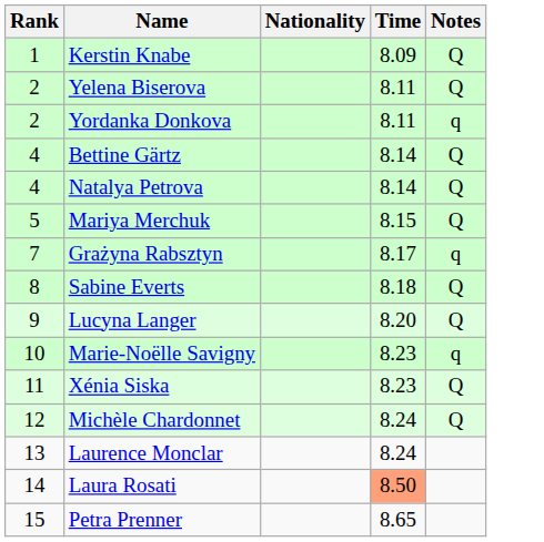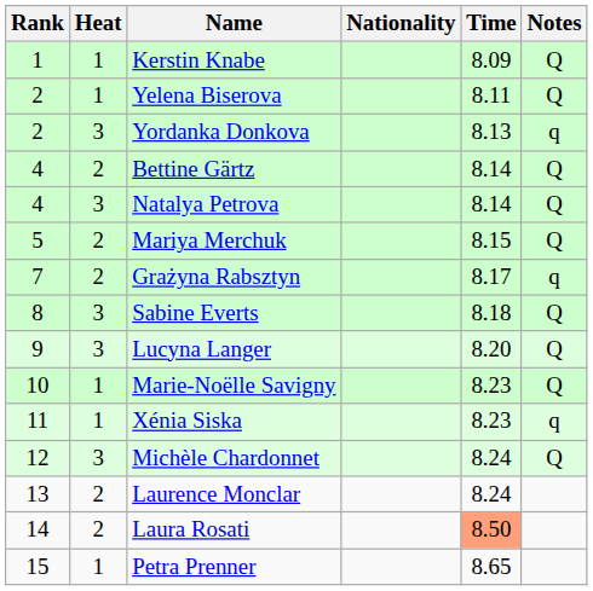+ column: Heat | 1 | 1 | 3 | 2 | 3 | 2 | 2 | 3 | 3 | 1 | 1 | 3 | 2 | 2 | 1
Yordanka Donkova | Time: 8.11 -> 8.13
Marie-Noëlle Savigny | Notes: q -> Q
Xénia Siska | Notes: Q -> q
